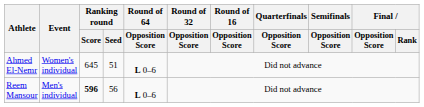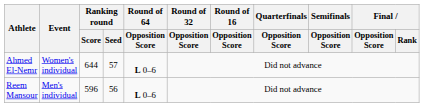Ahmed El-Nemr | Ranking round / Score: 645 -> 644
Ahmed El-Nemr | Ranking round / Seed: 51 -> 57
Reem Mansour | Ranking round / Score: bold -> normal
